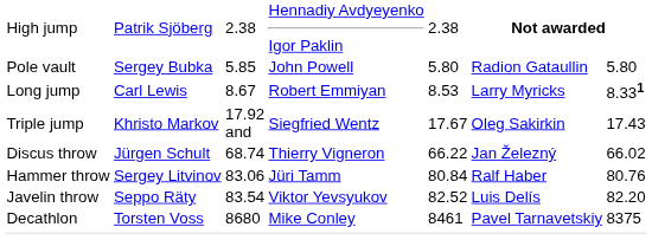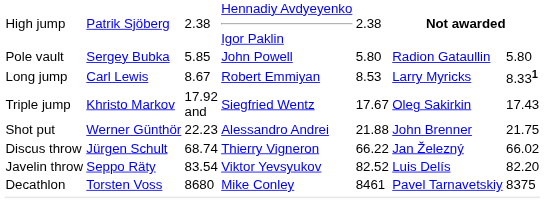+ row: Shot put | Werner Günthör | 22.23 | Alessandro Andrei | 21.88 | John Brenner | 21.75
- row: Hammer throw | Sergey Litvinov | 83.06 | Jüri Tamm | 80.84 | Ralf Haber | 80.76
